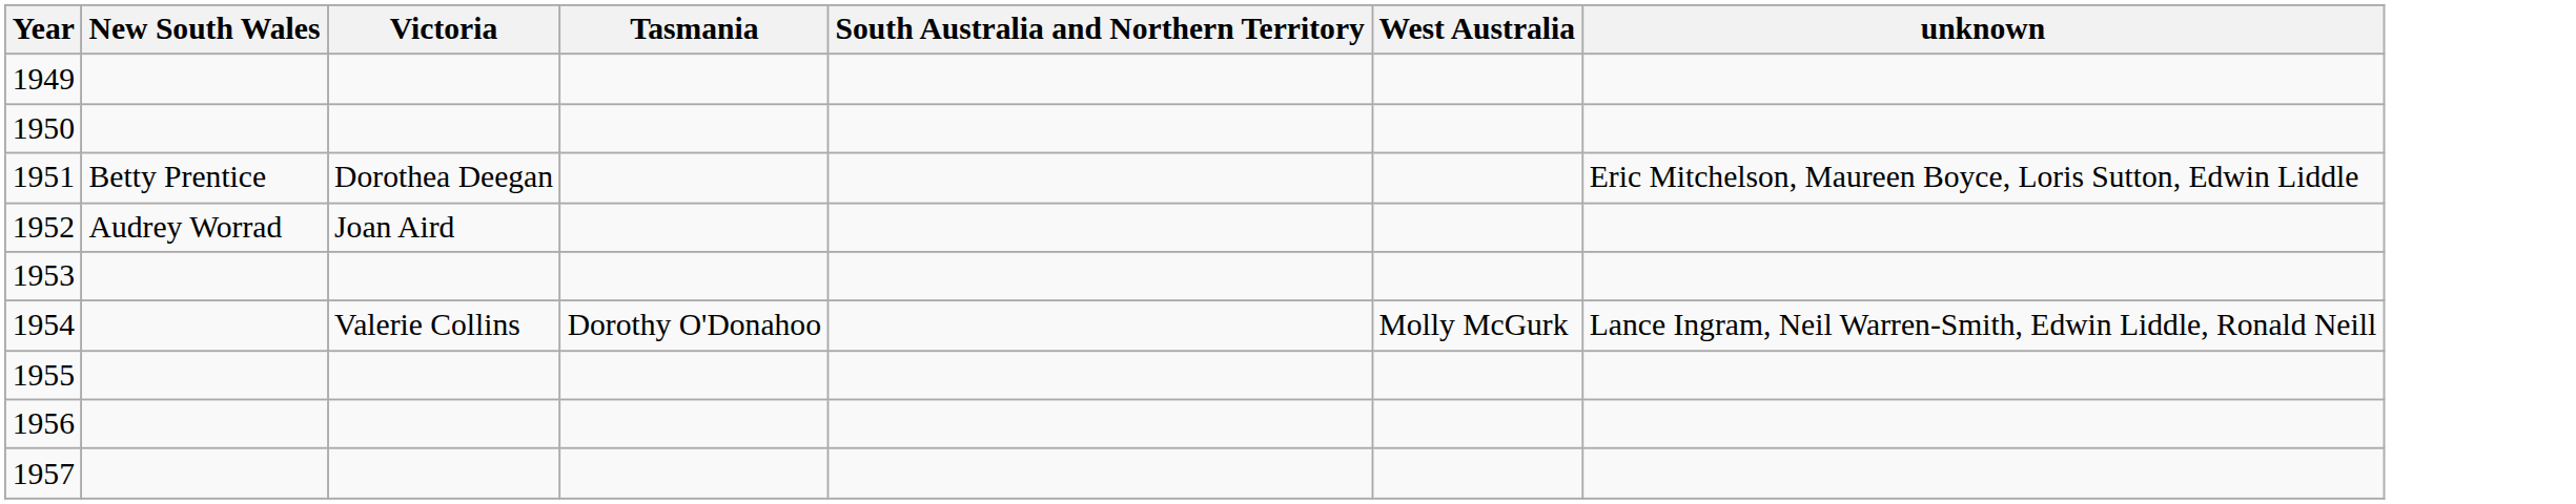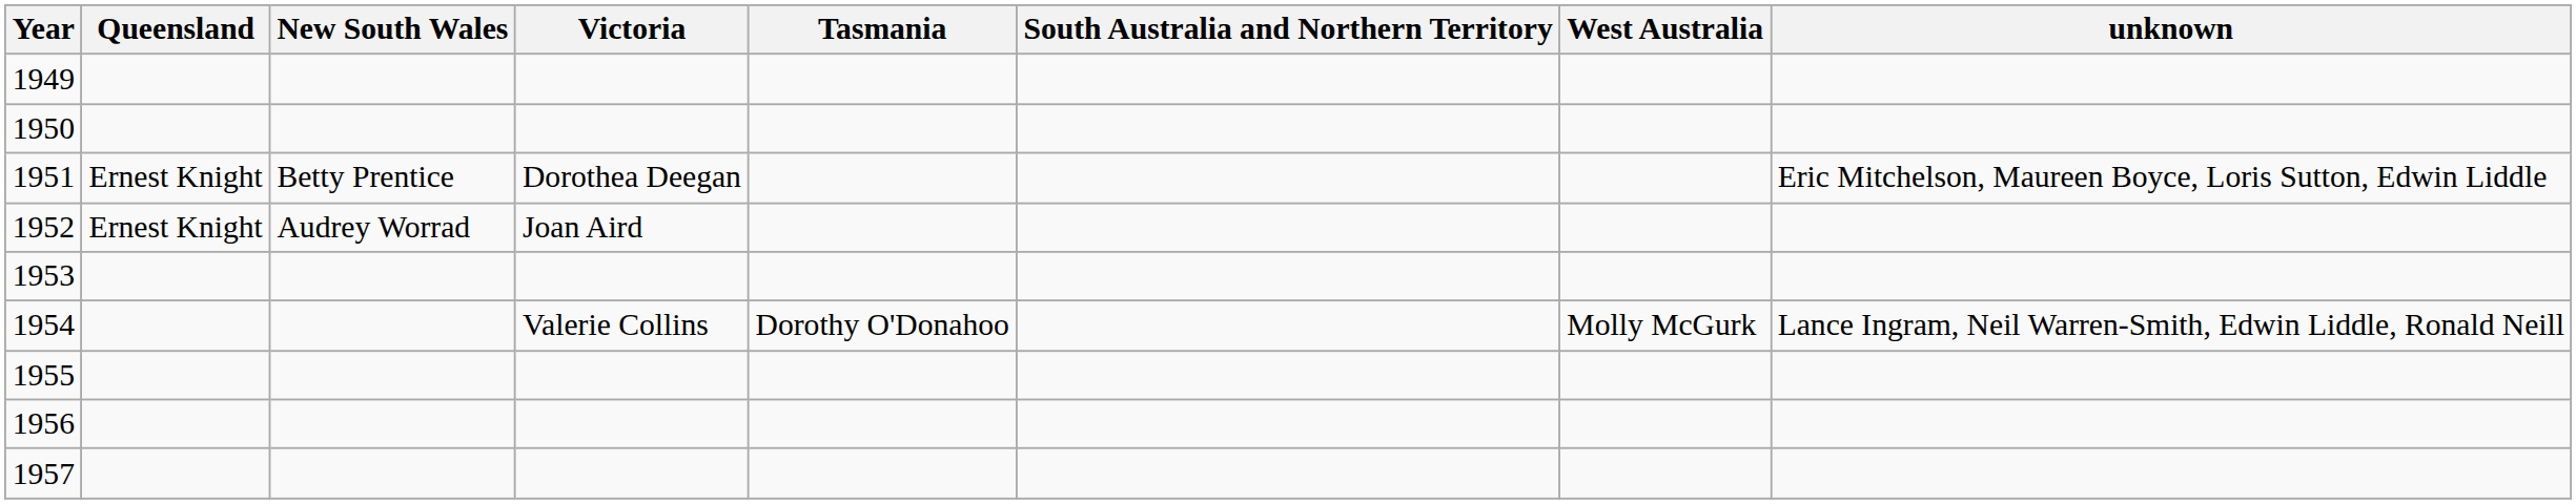+ column: Queensland | Ernest Knight | Ernest Knight
